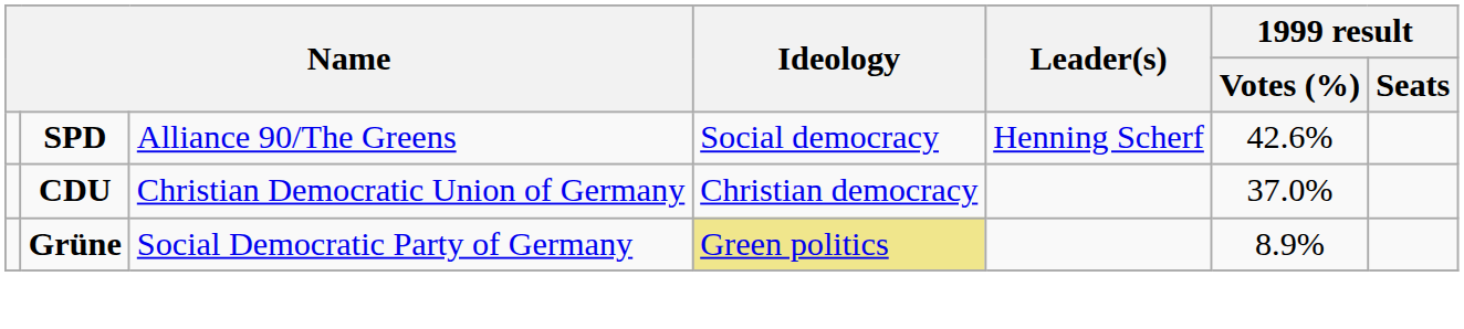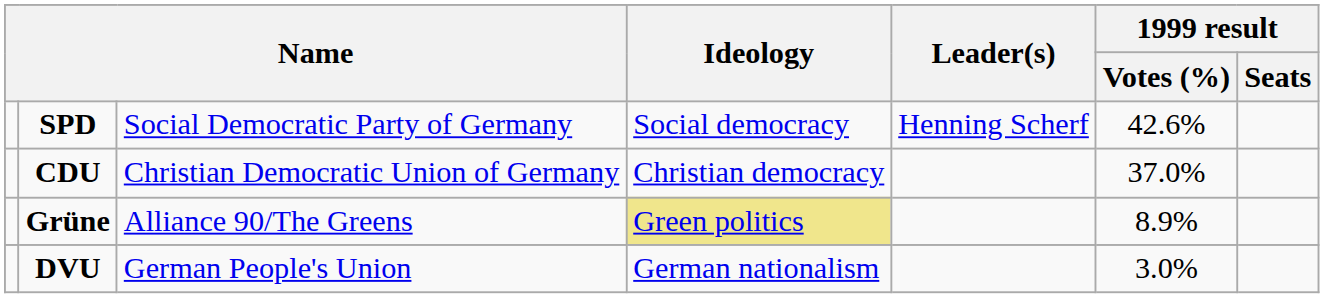SPD | column 3: Alliance 90/The Greens -> Social Democratic Party of Germany
Grüne | column 3: Social Democratic Party of Germany -> Alliance 90/The Greens
+ row: DVU | German People's Union | German nationalism | 3.0%
